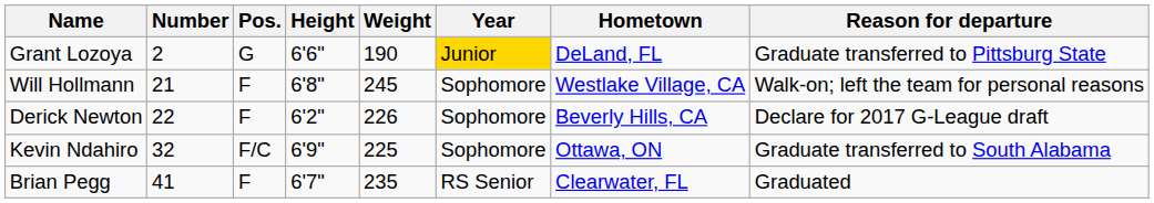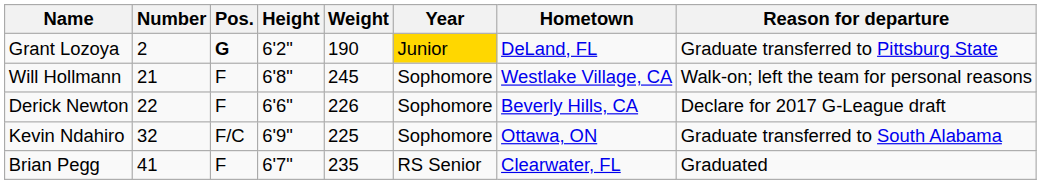Grant Lozoya | Pos.: normal -> bold
Grant Lozoya | Height: 6'6" -> 6'2"
Derick Newton | Height: 6'2" -> 6'6"
